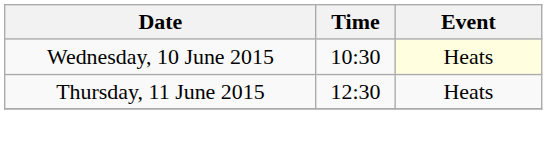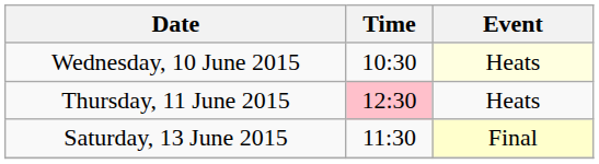Thursday, 11 June 2015 | Time: no background -> pink background
+ row: Saturday, 13 June 2015 | 11:30 | Final
